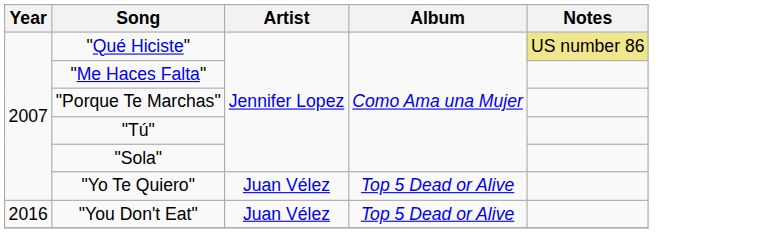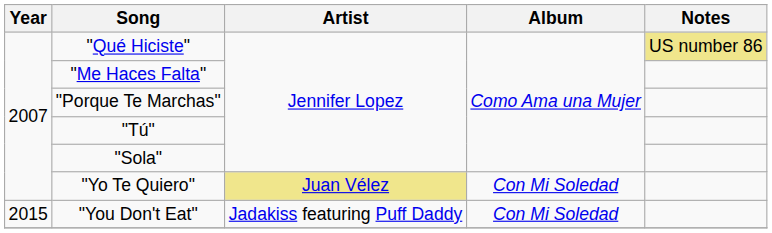"Yo Te Quiero" | Artist: no background -> khaki background
"Yo Te Quiero" | Album: Top 5 Dead or Alive -> Con Mi Soledad
"You Don't Eat" | Year: 2016 -> 2015
"You Don't Eat" | Artist: Juan Vélez -> Jadakiss featuring Puff Daddy
"You Don't Eat" | Album: Top 5 Dead or Alive -> Con Mi Soledad
